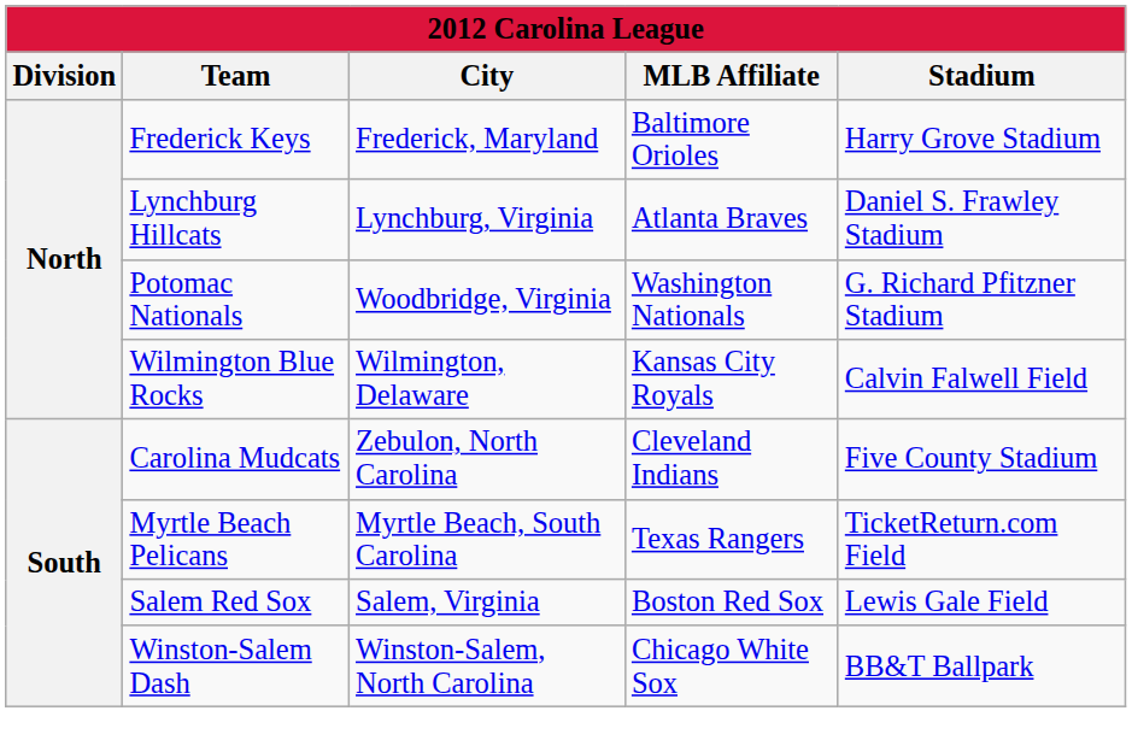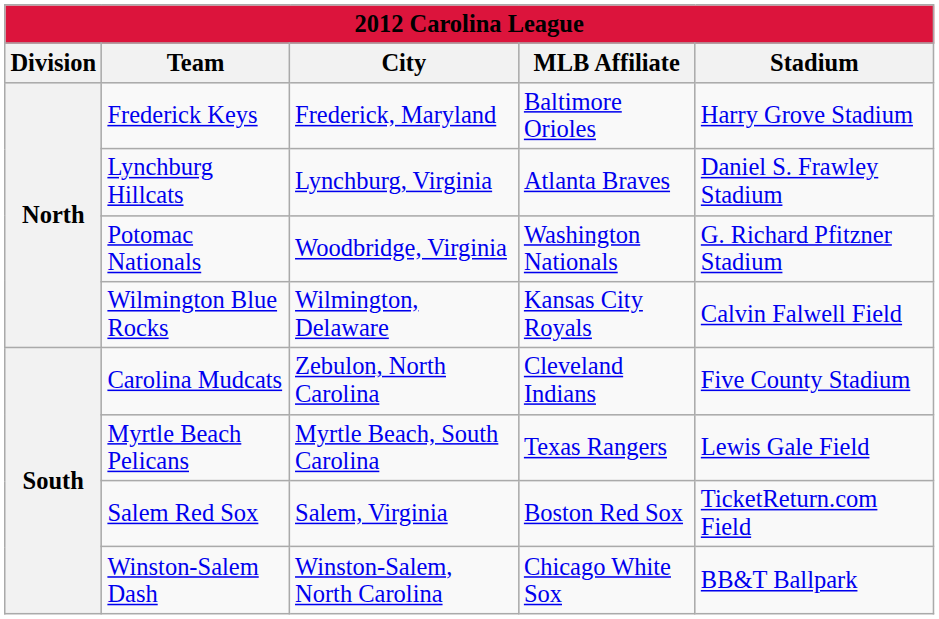Myrtle Beach Pelicans | Stadium: TicketReturn.com Field -> Lewis Gale Field
Salem Red Sox | Stadium: Lewis Gale Field -> TicketReturn.com Field
